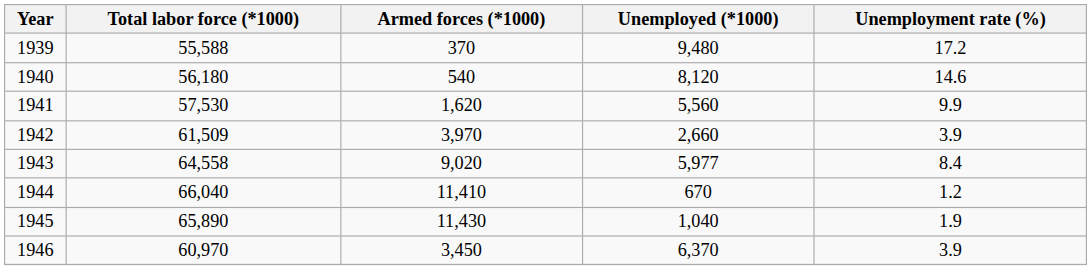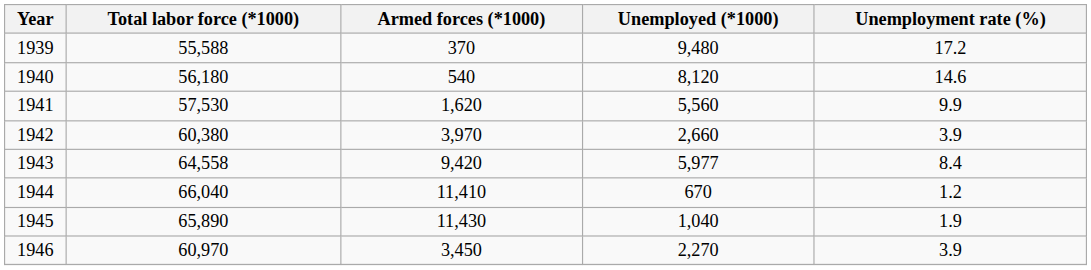1942 | Total labor force (*1000): 61,509 -> 60,380
1943 | Armed forces (*1000): 9,020 -> 9,420
1946 | Unemployed (*1000): 6,370 -> 2,270
